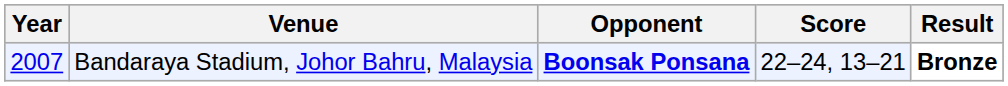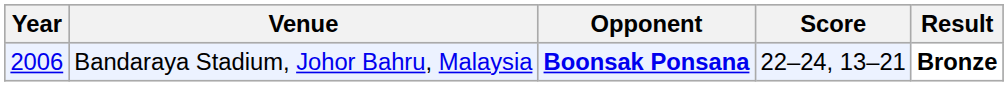Bandaraya Stadium, Johor Bahru, Malaysia | Year: 2007 -> 2006
